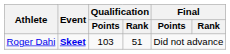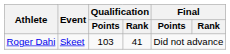Roger Dahi | Event: bold -> normal
Roger Dahi | Qualification / Rank: 51 -> 41
